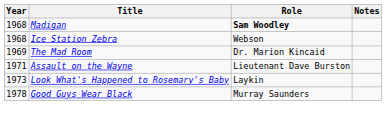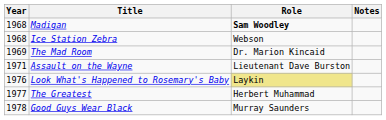Look What's Happened to Rosemary's Baby | Year: 1973 -> 1976
Look What's Happened to Rosemary's Baby | Role: no background -> khaki background
+ row: 1977 | The Greatest | Herbert Muhammad
